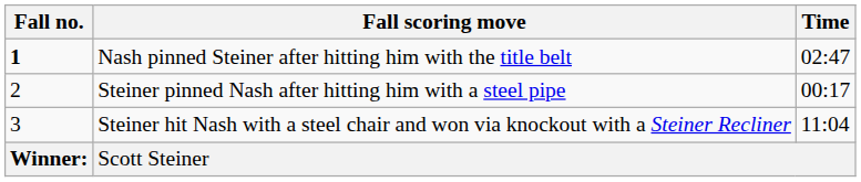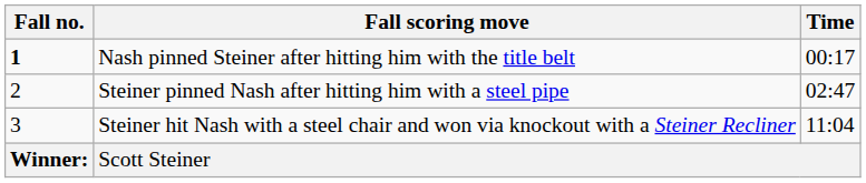Nash pinned Steiner after hitting him with the title belt | Time: 02:47 -> 00:17
Steiner pinned Nash after hitting him with a steel pipe | Time: 00:17 -> 02:47
